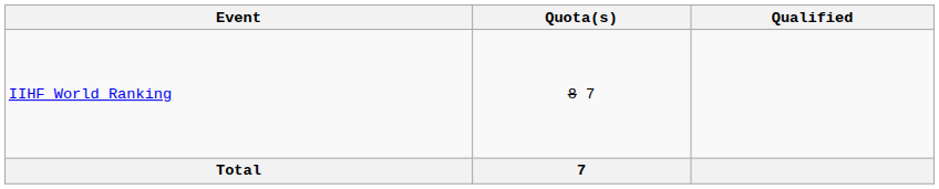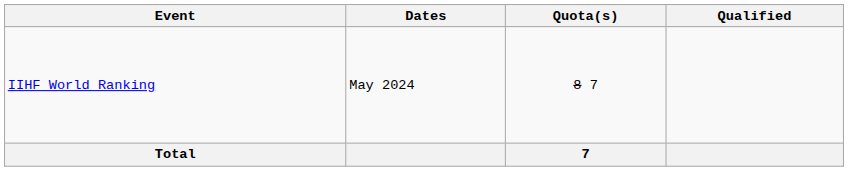+ column: Dates | May 2024
